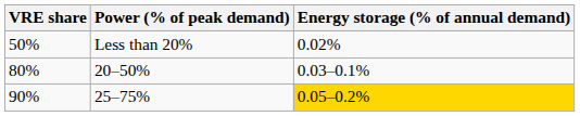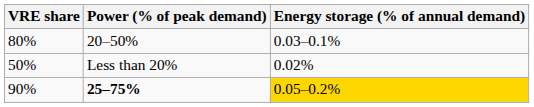rows swapped: 50% <-> 80%
90% | Power (% of peak demand): normal -> bold
